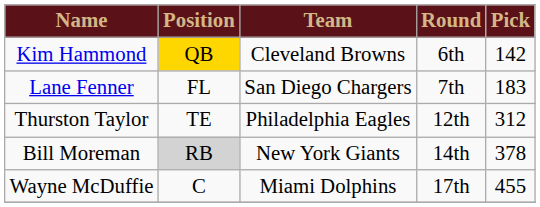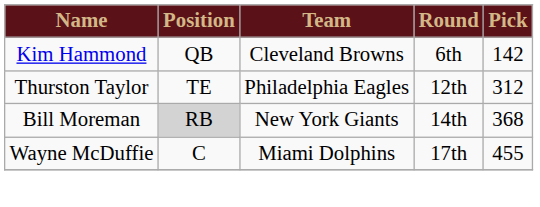Kim Hammond | Position: gold background -> no background
- row: Lane Fenner | FL | San Diego Chargers | 7th | 183
Bill Moreman | Pick: 378 -> 368
